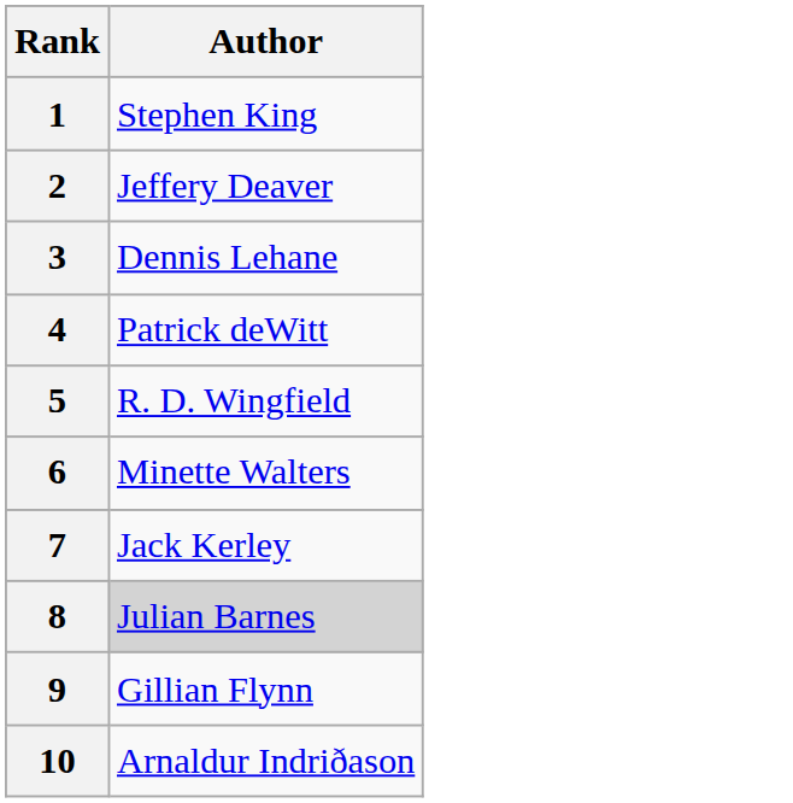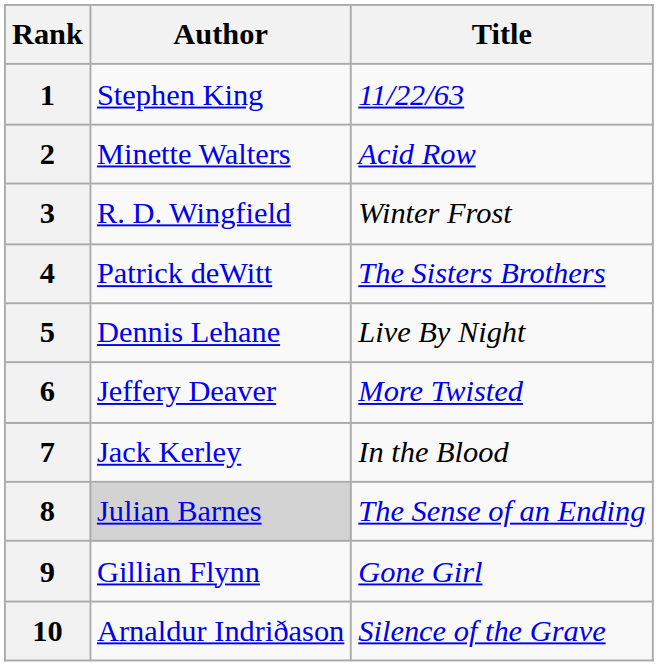+ column: Title | 11/22/63 | Acid Row | Winter Frost | The Sisters Brothers | Live By Night | More Twisted | In the Blood | The Sense of an Ending | Gone Girl | Silence of the Grave
2 | Author: Jeffery Deaver -> Minette Walters
3 | Author: Dennis Lehane -> R. D. Wingfield
5 | Author: R. D. Wingfield -> Dennis Lehane
6 | Author: Minette Walters -> Jeffery Deaver
